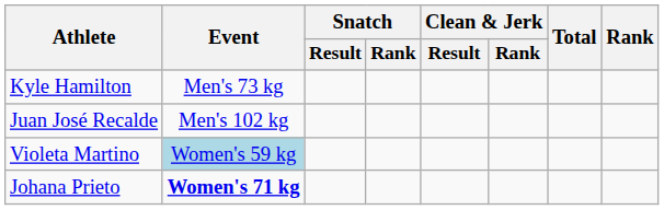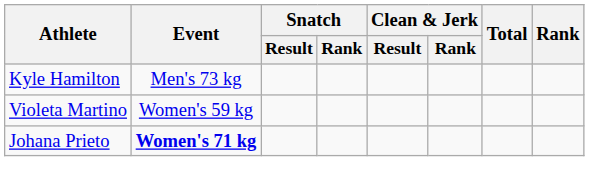- row: Juan José Recalde | Men's 102 kg
Violeta Martino | Event: lightblue background -> no background
